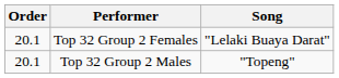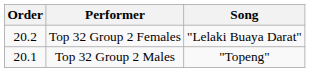Top 32 Group 2 Females | Order: 20.1 -> 20.2
